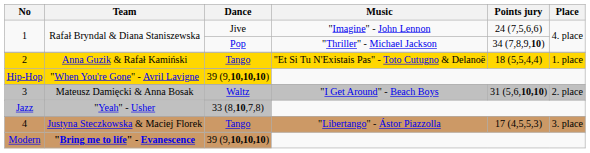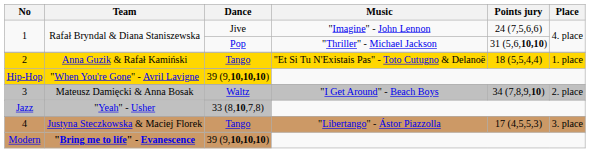1 / Pop | Points jury: 34 (7,8,9,10) -> 31 (5,6,10,10)
3 / Waltz | Points jury: 31 (5,6,10,10) -> 34 (7,8,9,10)
